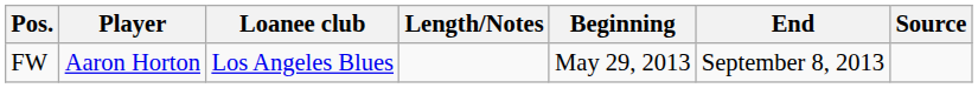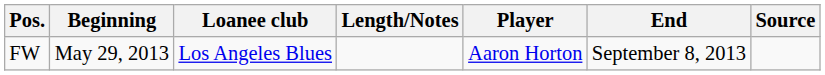columns swapped: Player <-> Beginning
